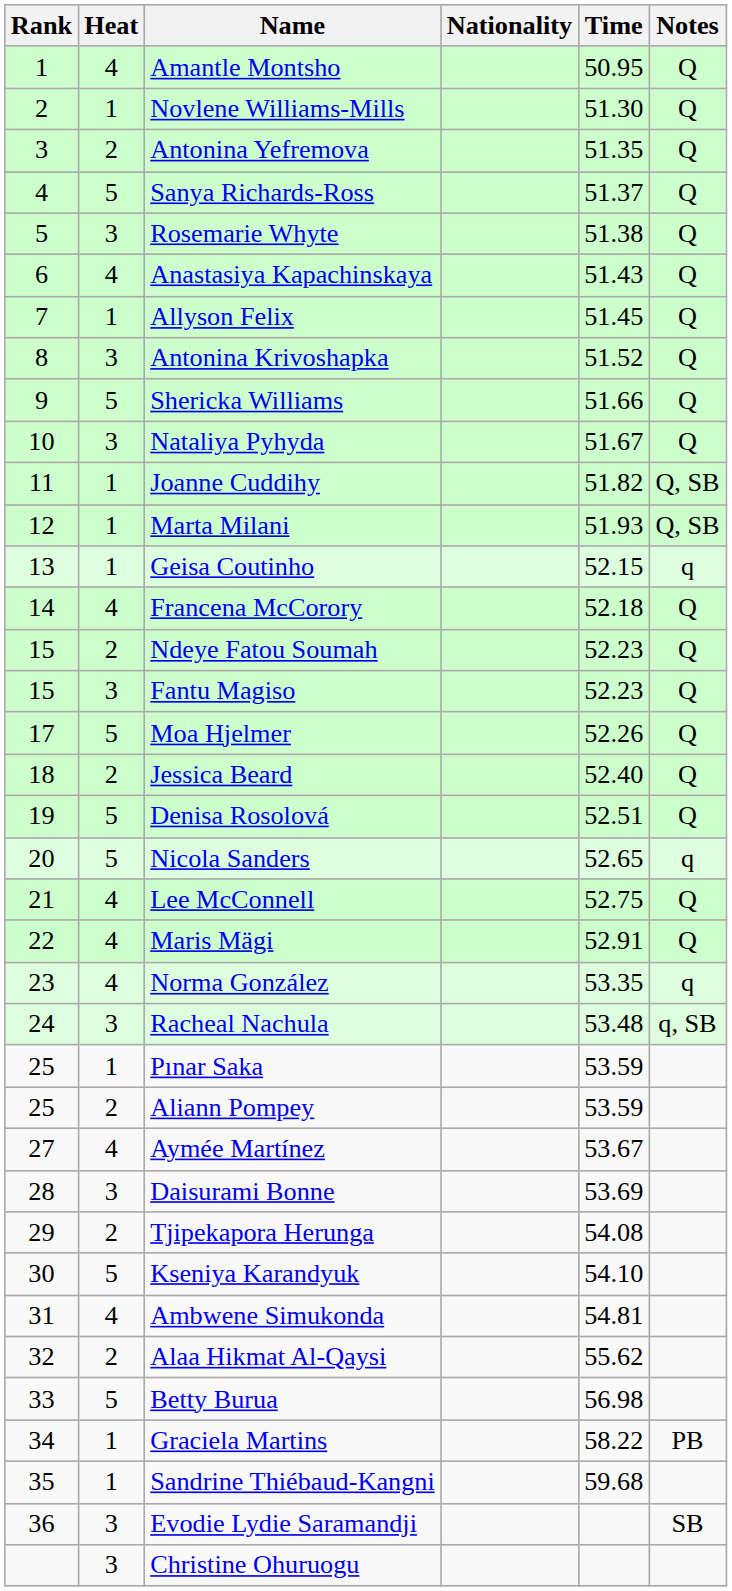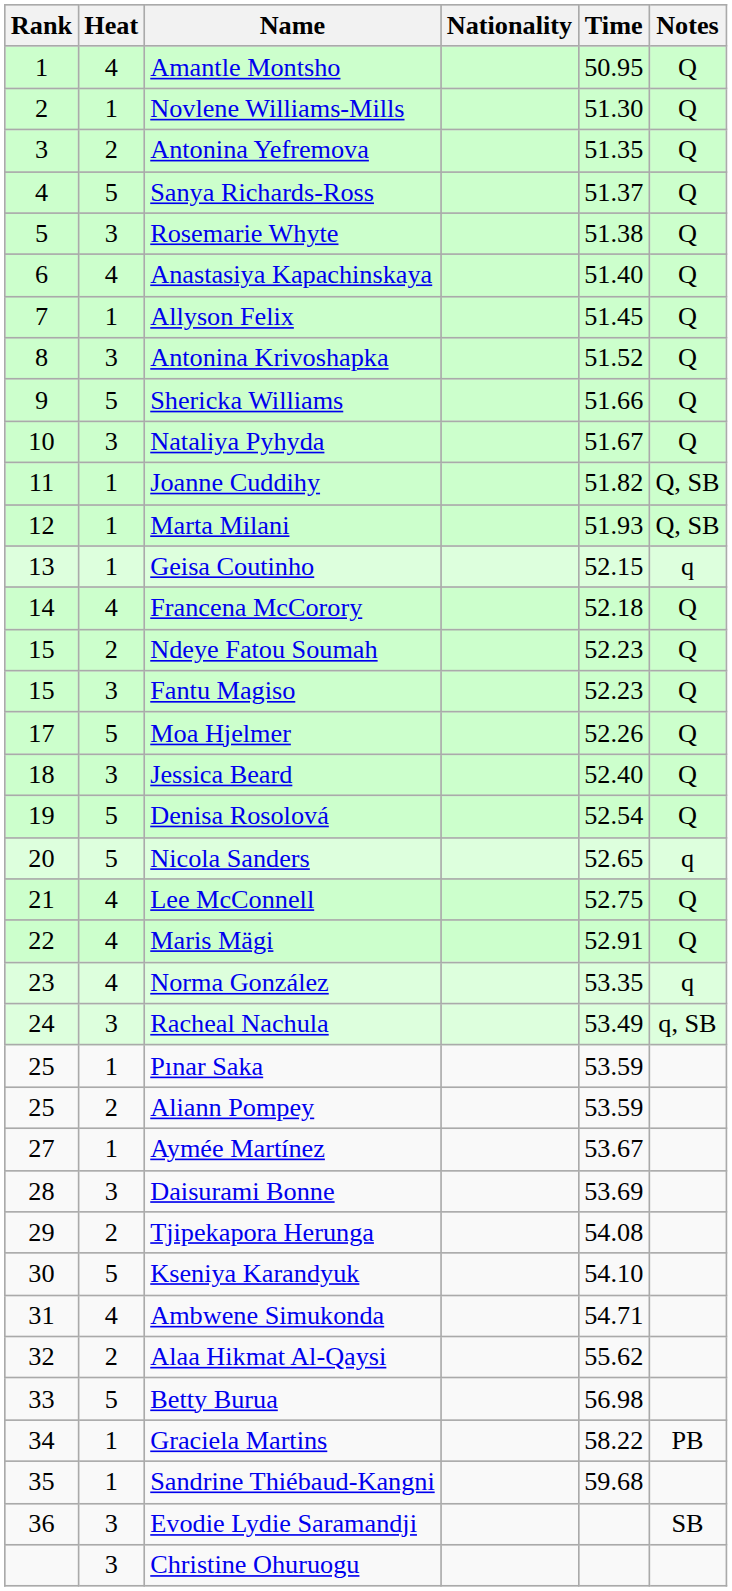Anastasiya Kapachinskaya | Time: 51.43 -> 51.40
Jessica Beard | Heat: 2 -> 3
Denisa Rosolová | Time: 52.51 -> 52.54
Racheal Nachula | Time: 53.48 -> 53.49
Aymée Martínez | Heat: 4 -> 1
Ambwene Simukonda | Time: 54.81 -> 54.71
